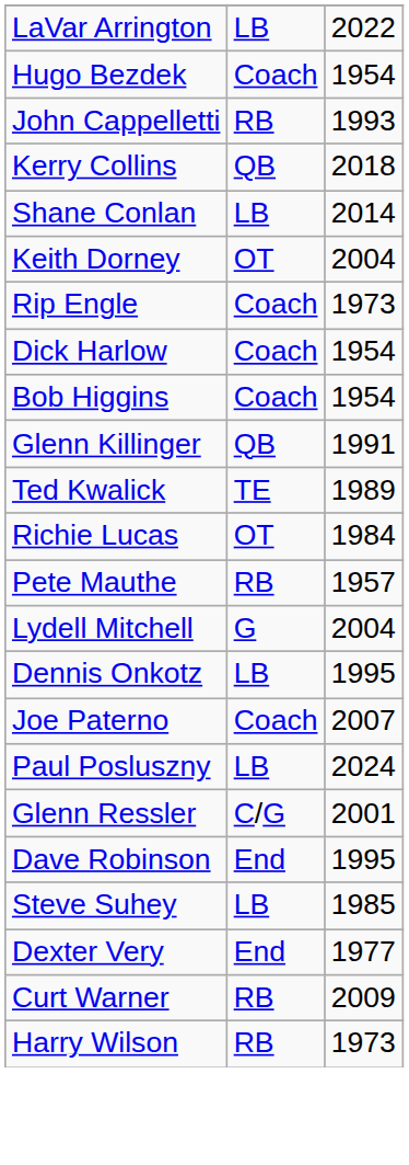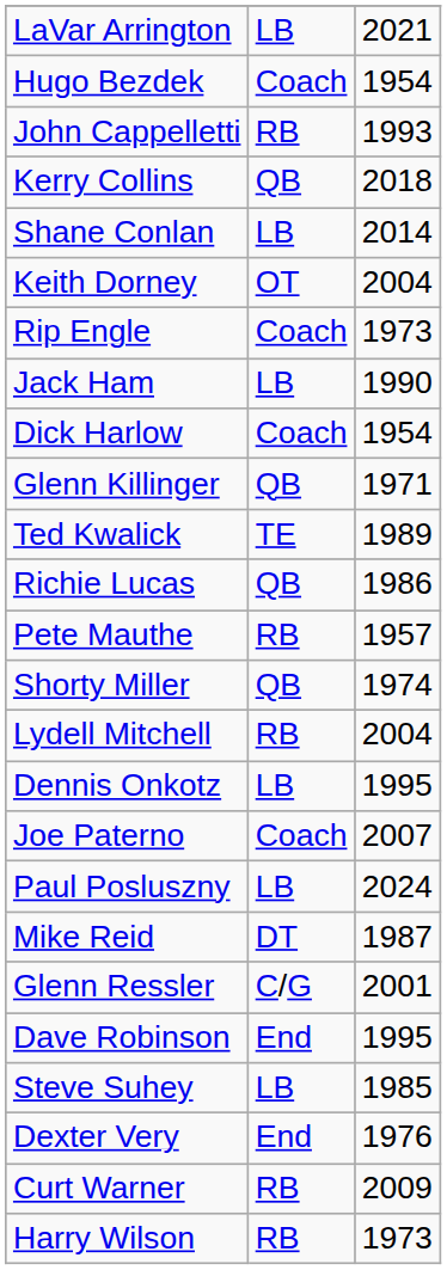LaVar Arrington | column 3: 2022 -> 2021
+ row: Jack Ham | LB | 1990
- row: Bob Higgins | Coach | 1954
Glenn Killinger | column 3: 1991 -> 1971
Richie Lucas | column 2: OT -> QB
Richie Lucas | column 3: 1984 -> 1986
+ row: Shorty Miller | QB | 1974
Lydell Mitchell | column 2: G -> RB
+ row: Mike Reid | DT | 1987
Dexter Very | column 3: 1977 -> 1976
